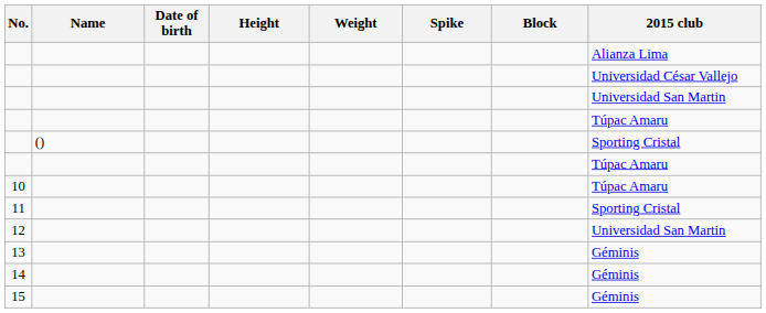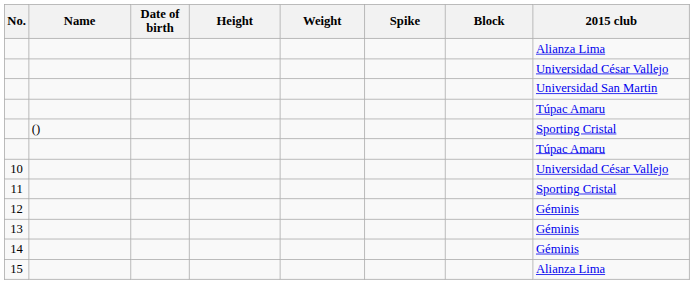10 | 2015 club: Túpac Amaru -> Universidad César Vallejo
12 | 2015 club: Universidad San Martin -> Géminis
15 | 2015 club: Géminis -> Alianza Lima
